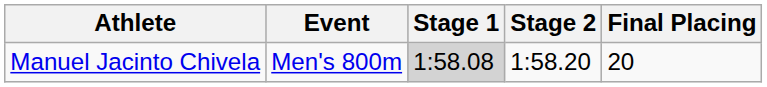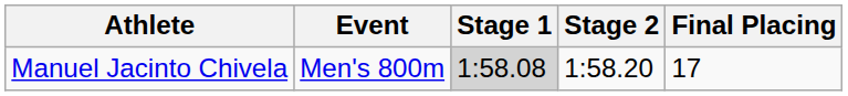Manuel Jacinto Chivela | Final Placing: 20 -> 17
